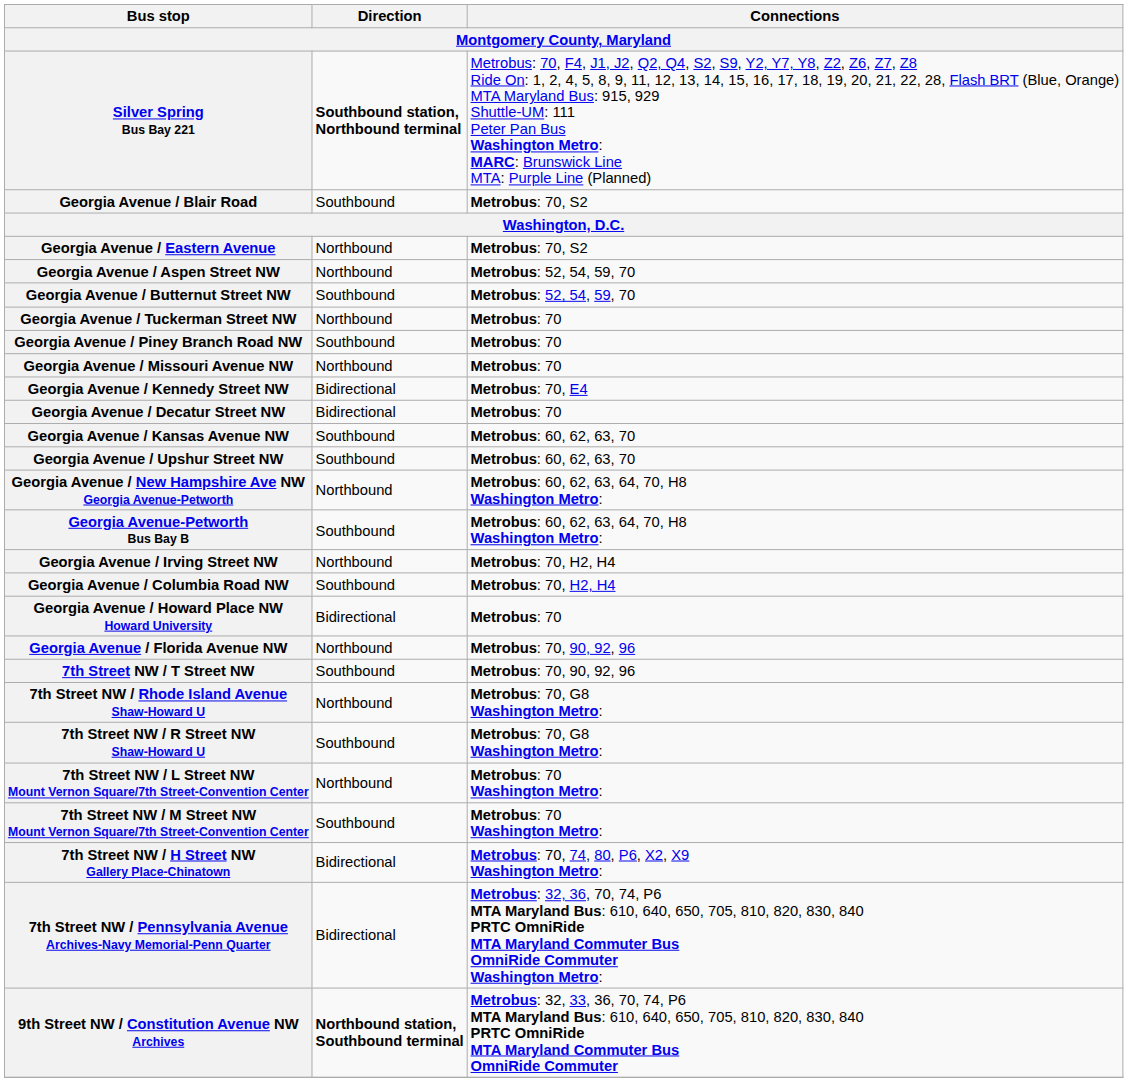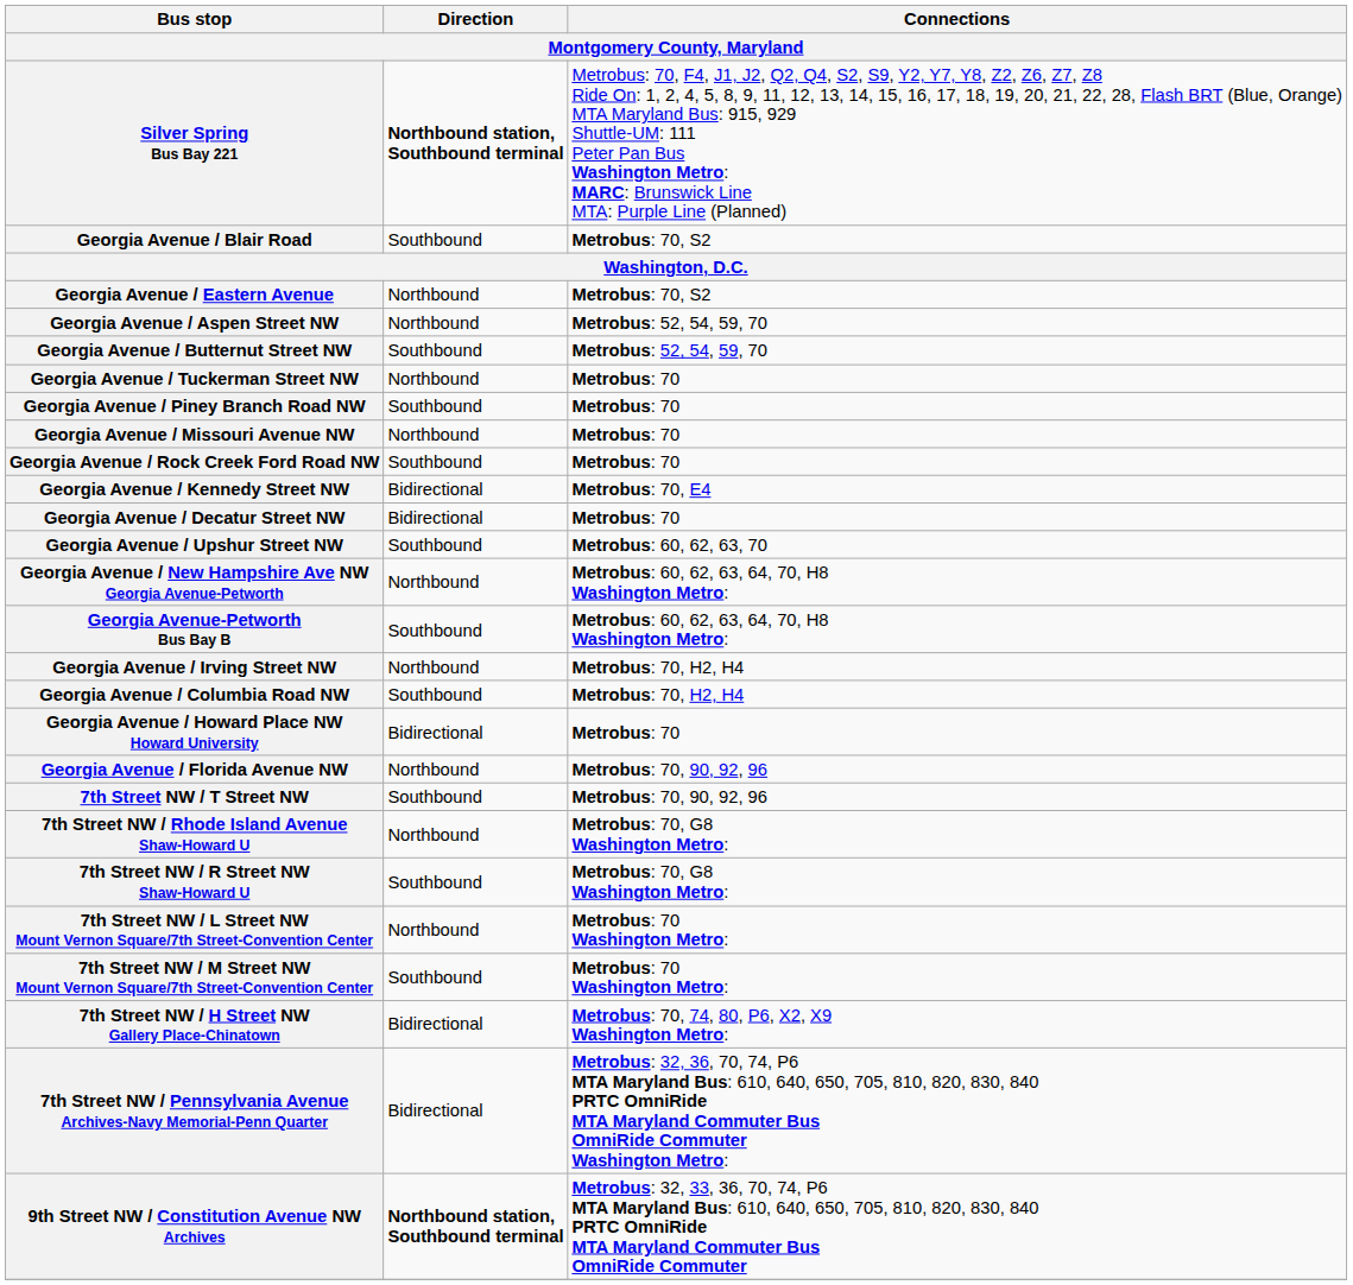Silver Spring Bus Bay 221 | Direction: Southbound station, Northbound terminal -> Northbound station, Southbound terminal
+ row: Georgia Avenue / Rock Creek Ford Road NW | Southbound | Metrobus: 70
- row: Georgia Avenue / Kansas Avenue NW | Southbound | Metrobus: 60, 62, 63, 70
